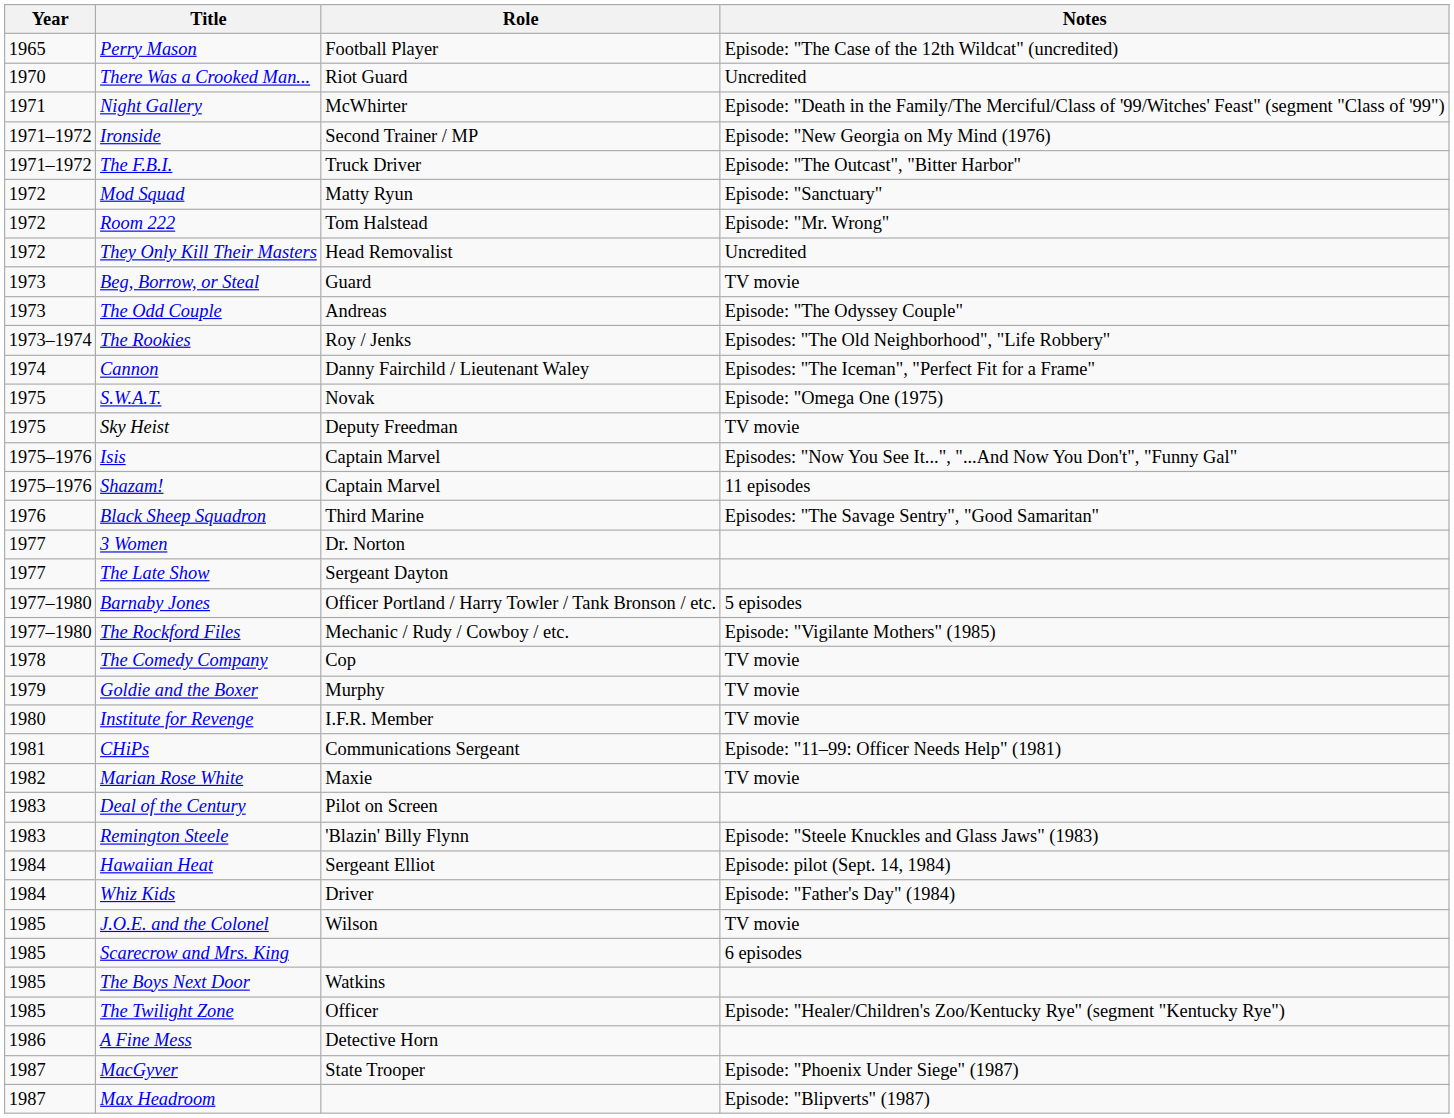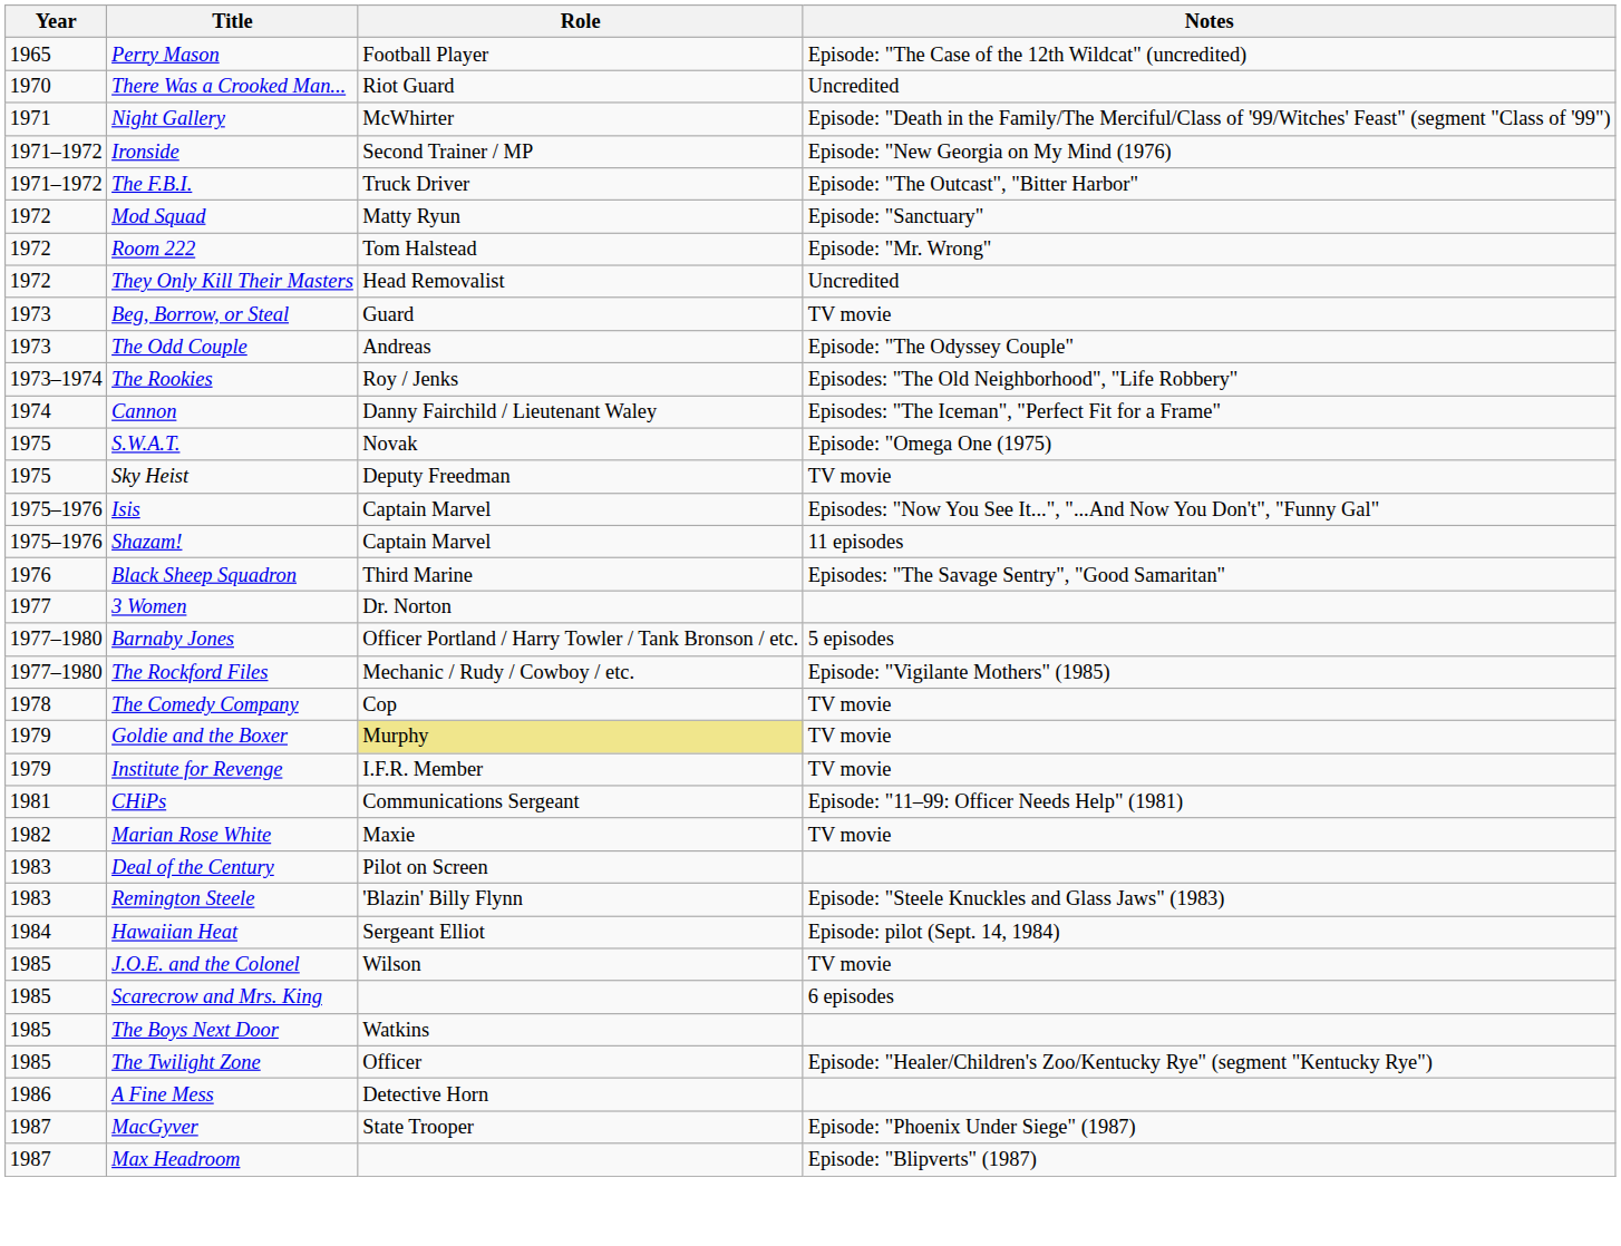- row: 1977 | The Late Show | Sergeant Dayton
Goldie and the Boxer | Role: no background -> khaki background
Institute for Revenge | Year: 1980 -> 1979
- row: 1984 | Whiz Kids | Driver | Episode: "Father's Day" (1984)
